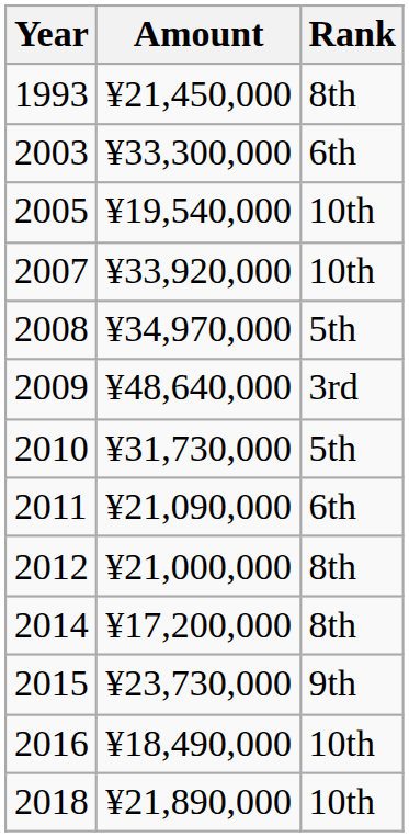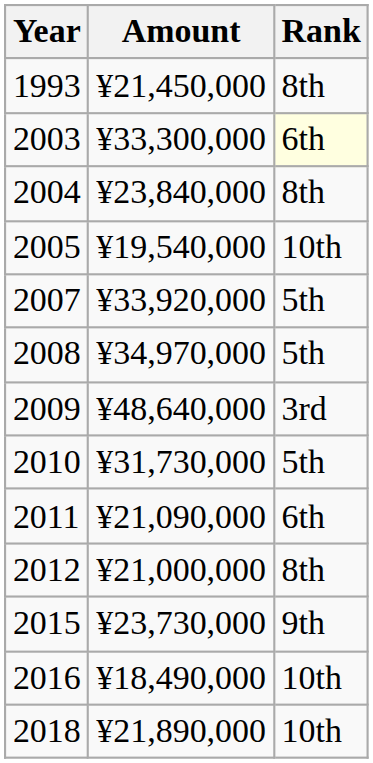2003 | Rank: no background -> lightyellow background
+ row: 2004 | ¥23,840,000 | 8th
2007 | Rank: 10th -> 5th
- row: 2014 | ¥17,200,000 | 8th
